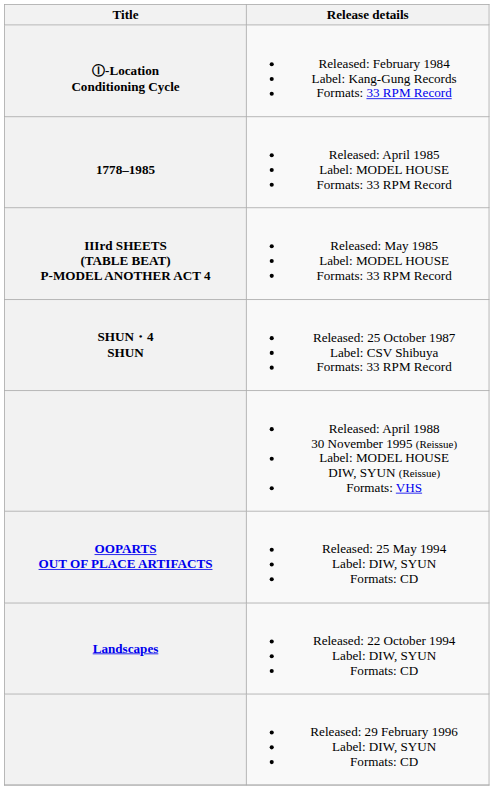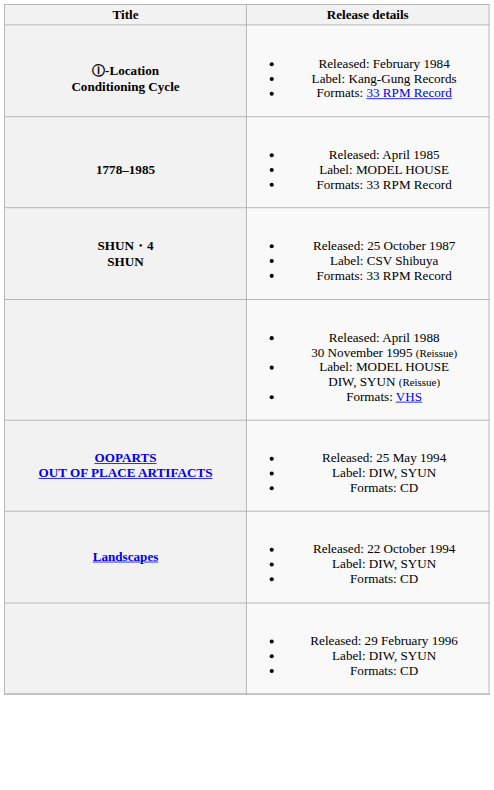- row: IIIrd SHEETS (TABLE BEAT) P-MODEL ANOTHER ACT 4 | Released: May 1985 Label: MODEL HOUSE Formats: 33 RPM Record
